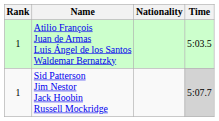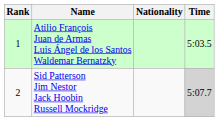Sid Patterson Jim Nestor Jack Hoobin Russell Mockridge | Rank: 1 -> 2
